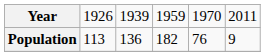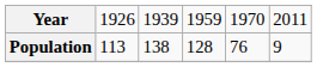Population | column 3: 136 -> 138
Population | column 4: 182 -> 128
